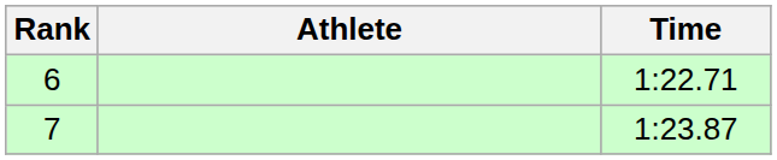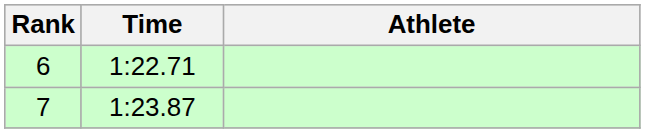columns swapped: Athlete <-> Time
